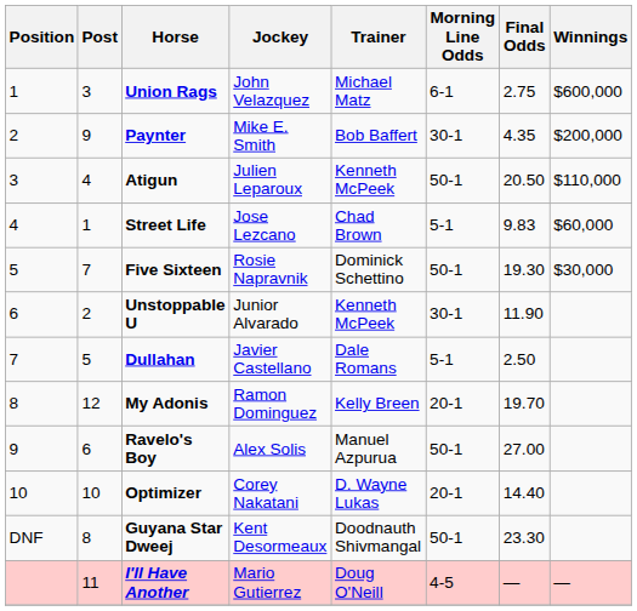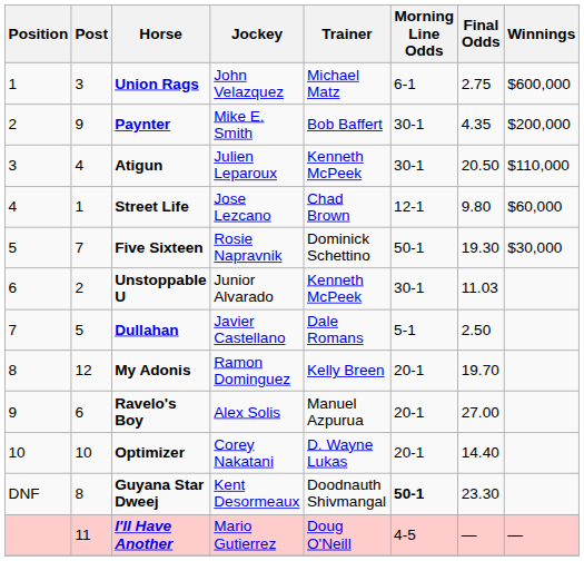Atigun | Morning Line Odds: 50-1 -> 30-1
Street Life | Morning Line Odds: 5-1 -> 12-1
Street Life | Final Odds: 9.83 -> 9.80
Unstoppable U | Final Odds: 11.90 -> 11.03
Ravelo's Boy | Morning Line Odds: 50-1 -> 20-1
Guyana Star Dweej | Morning Line Odds: normal -> bold
